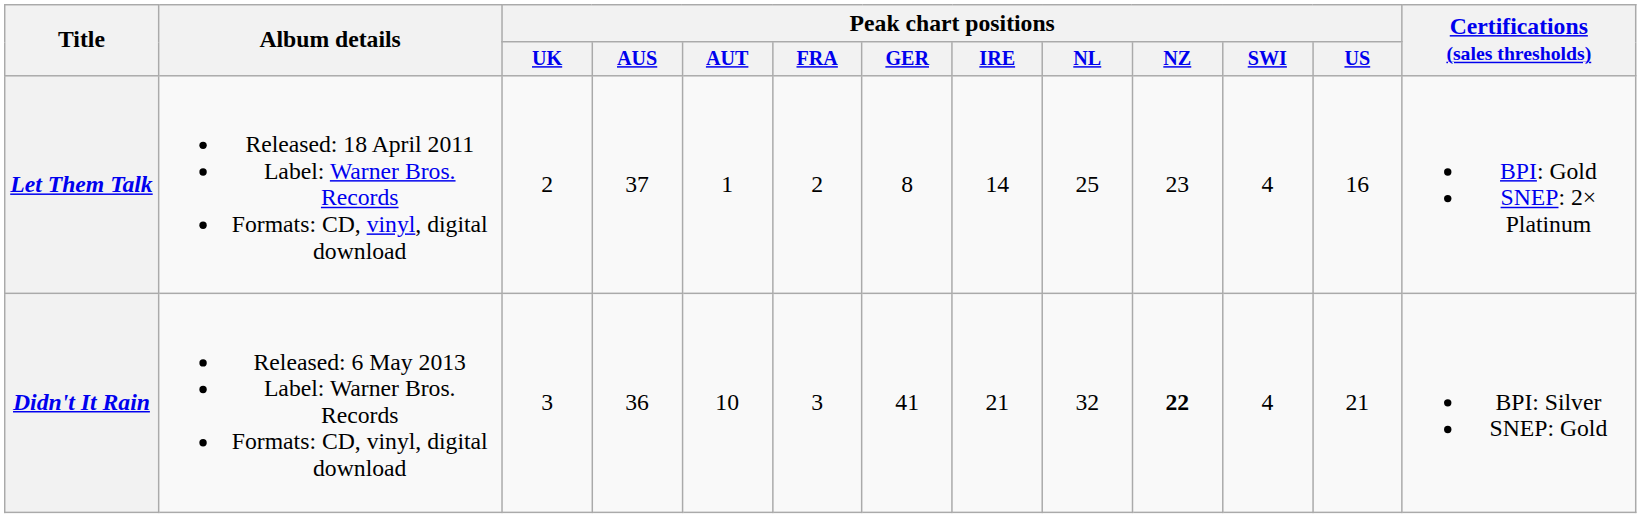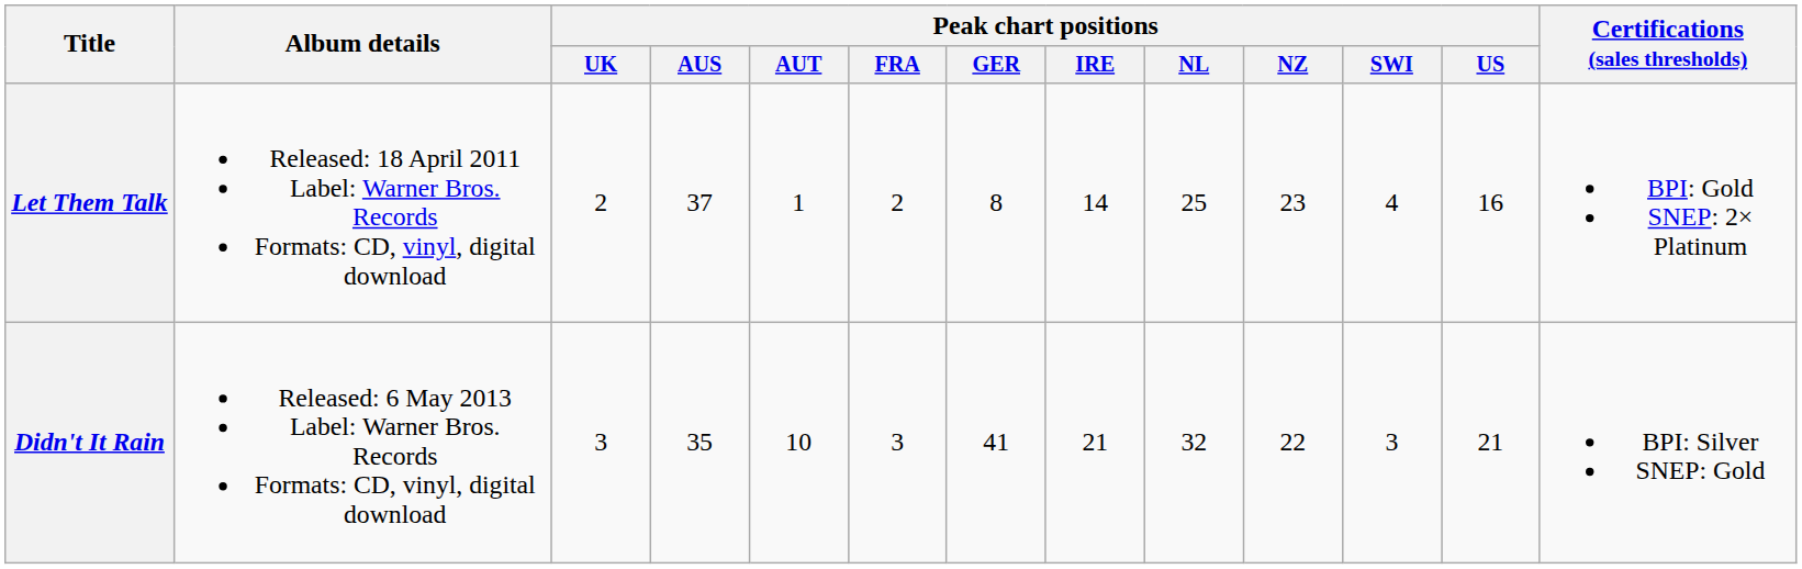Didn't It Rain | Peak chart positions / AUS: 36 -> 35
Didn't It Rain | Peak chart positions / NZ: bold -> normal
Didn't It Rain | Peak chart positions / SWI: 4 -> 3
